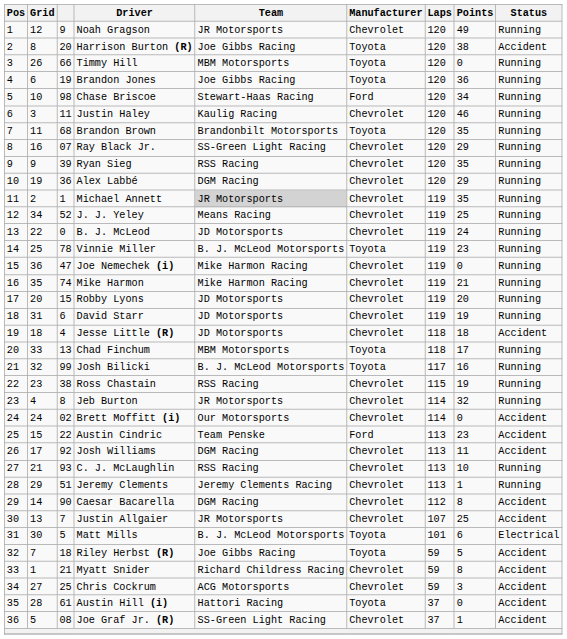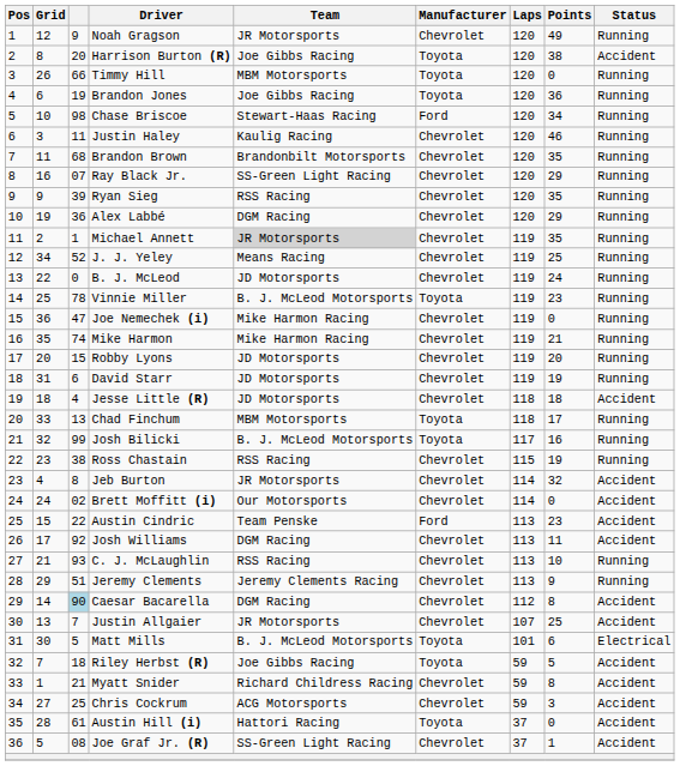Brandon Brown | Manufacturer: Toyota -> Chevrolet
Jeb Burton | Status: Running -> Accident
Jeremy Clements | Points: 1 -> 9
Caesar Bacarella | column 3: no background -> lightblue background
